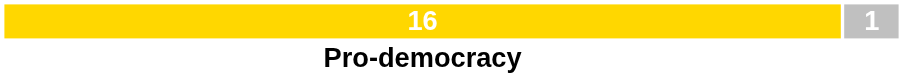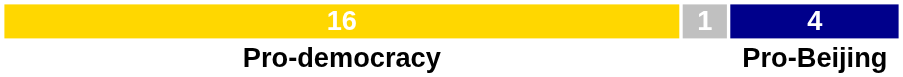+ column: 4 | Pro-Beijing
